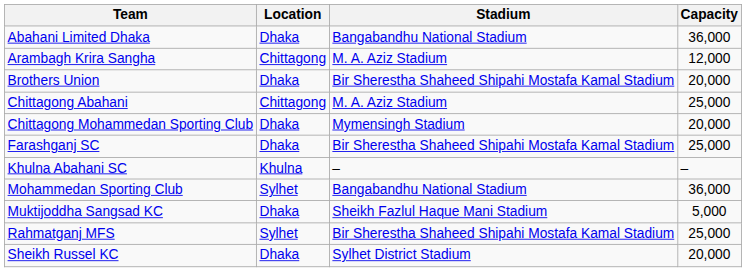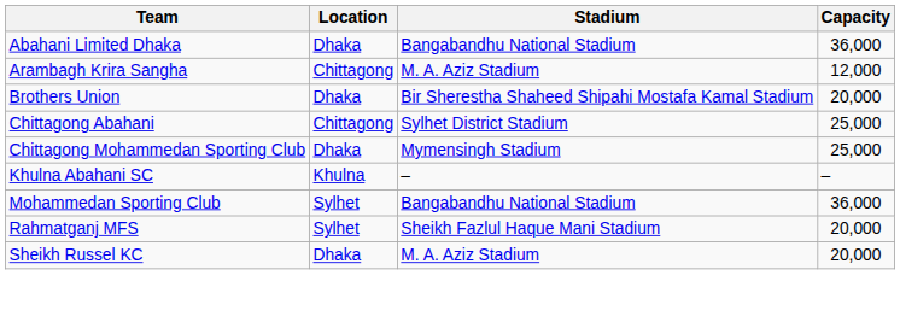Chittagong Abahani | Stadium: M. A. Aziz Stadium -> Sylhet District Stadium
Chittagong Mohammedan Sporting Club | Capacity: 20,000 -> 25,000
- row: Farashganj SC | Dhaka | Bir Sherestha Shaheed Shipahi Mostafa Kamal Stadium | 25,000
- row: Muktijoddha Sangsad KC | Dhaka | Sheikh Fazlul Haque Mani Stadium | 5,000
Rahmatganj MFS | Stadium: Bir Sherestha Shaheed Shipahi Mostafa Kamal Stadium -> Sheikh Fazlul Haque Mani Stadium
Rahmatganj MFS | Capacity: 25,000 -> 20,000
Sheikh Russel KC | Stadium: Sylhet District Stadium -> M. A. Aziz Stadium
